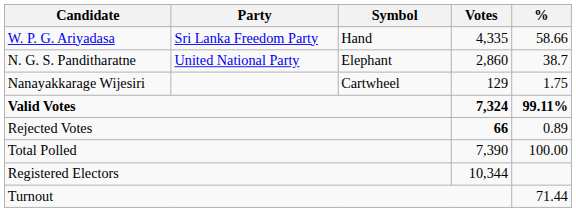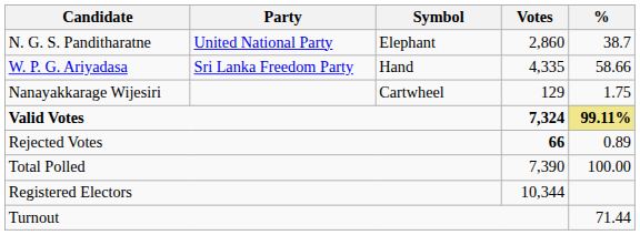rows swapped: W. P. G. Ariyadasa <-> N. G. S. Panditharatne
Valid Votes | %: no background -> khaki background
